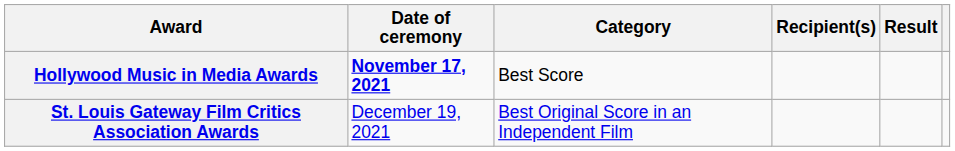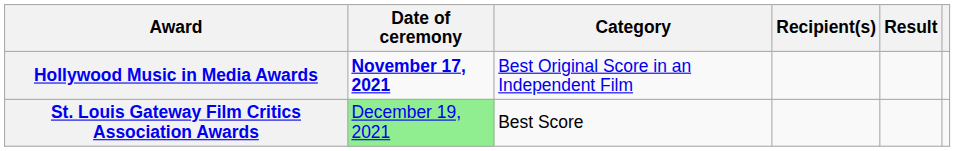Hollywood Music in Media Awards | Category: Best Score -> Best Original Score in an Independent Film
St. Louis Gateway Film Critics Association Awards | Date of ceremony: no background -> lightgreen background
St. Louis Gateway Film Critics Association Awards | Category: Best Original Score in an Independent Film -> Best Score
